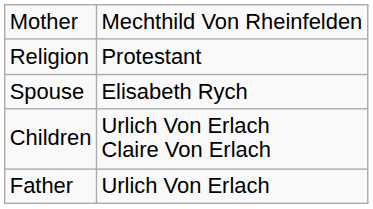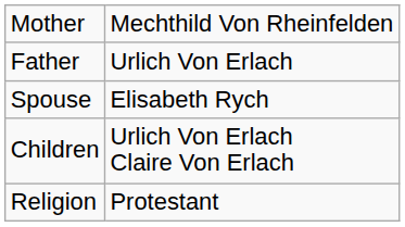rows swapped: Father <-> Religion
